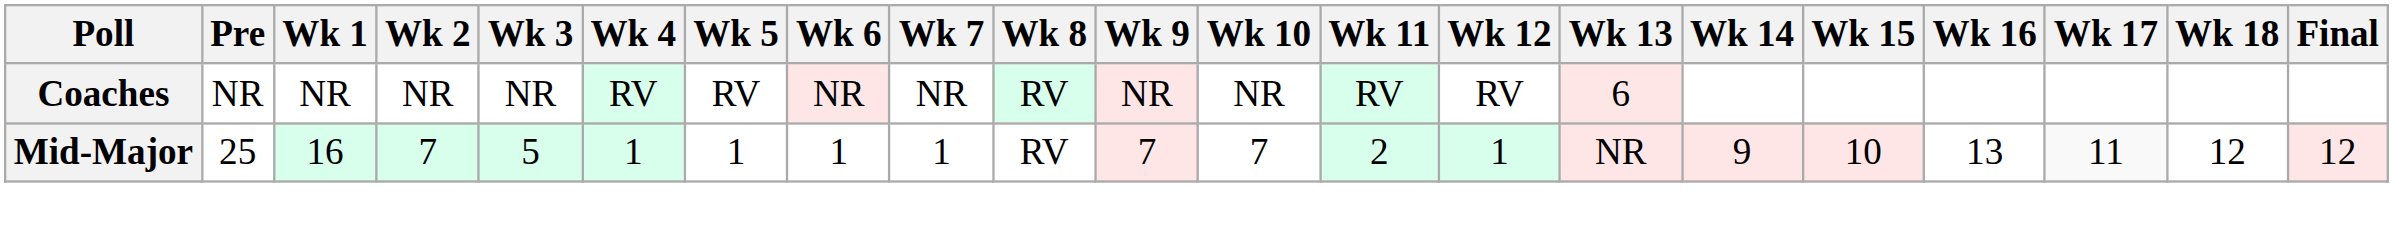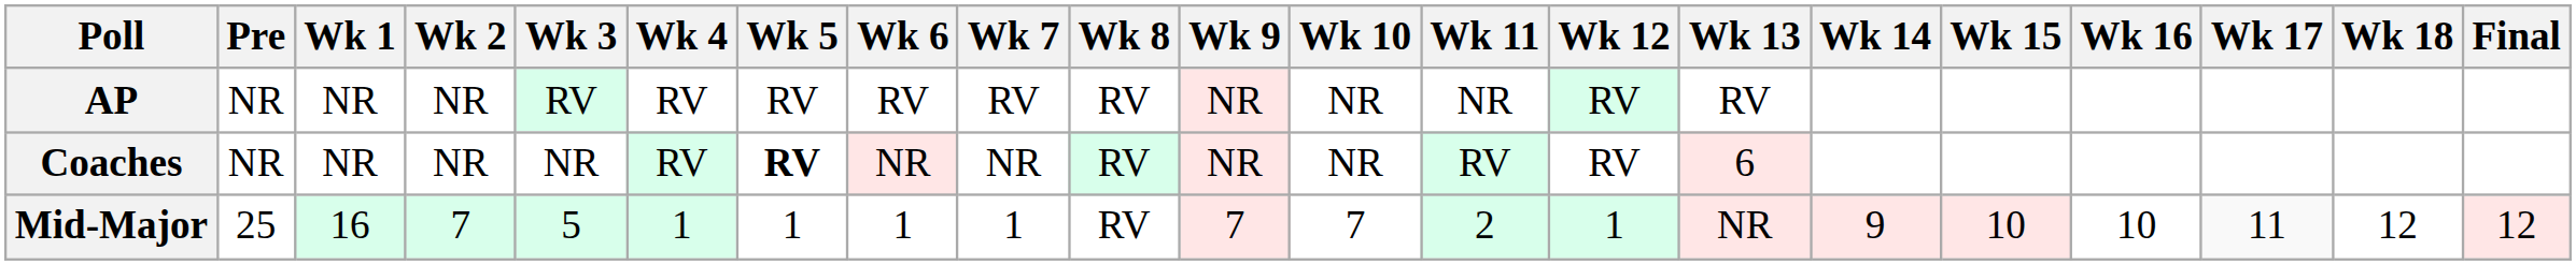+ row: AP | NR | NR | NR | RV | RV | RV | RV | RV | RV | NR | NR | NR | RV | RV
Coaches | Wk 5: normal -> bold
Mid-Major | Wk 16: 13 -> 10
